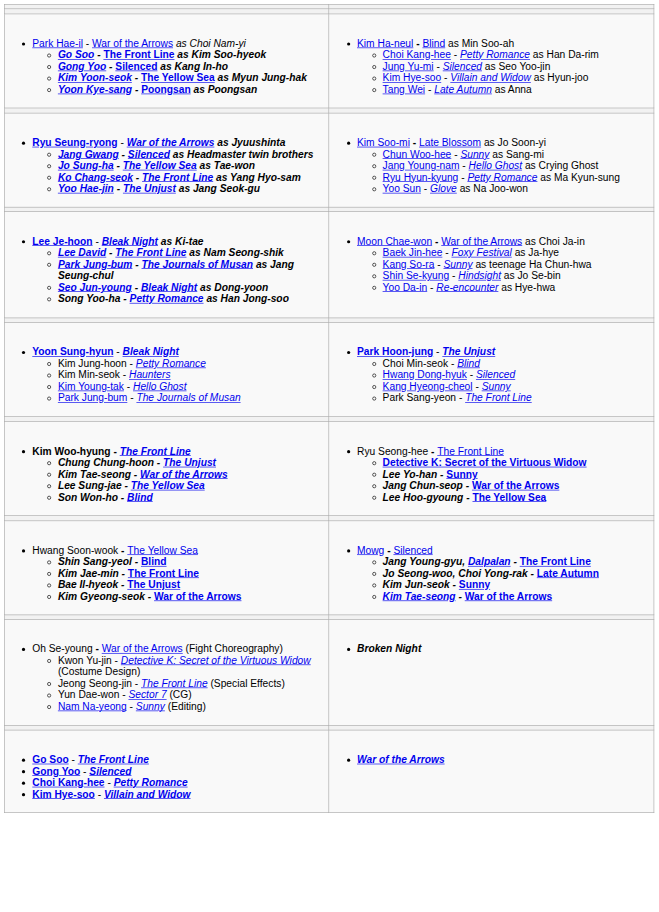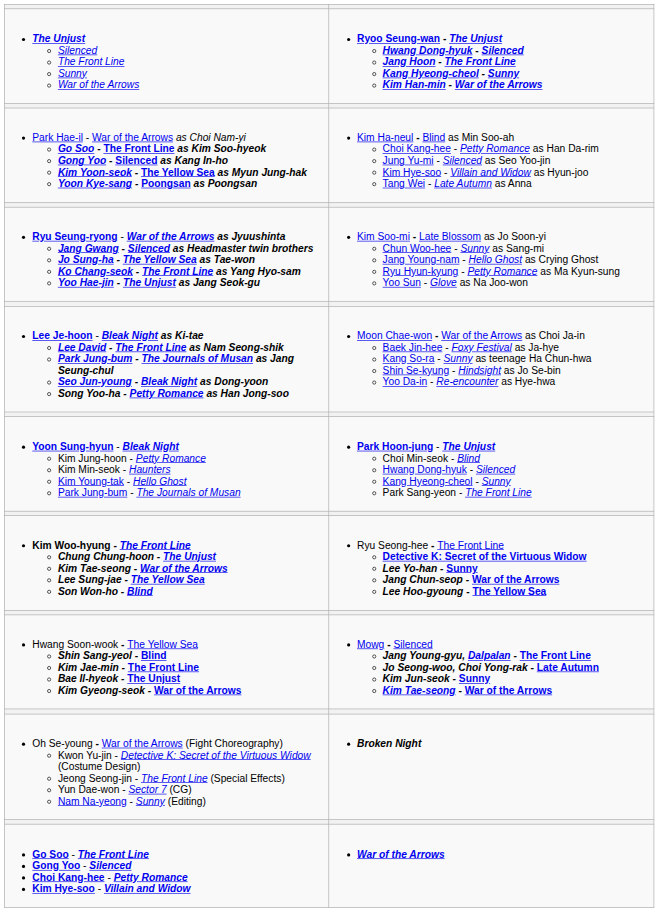+ row: The Unjust Silenced The Front Line Sunny War of the Arrows | Ryoo Seung-wan - The Unjust Hwang Dong-hyuk - Silenced Jang Hoon - The Front Line Kang Hyeong-cheol - Sunny Kim Han-min - War of the Arrows
